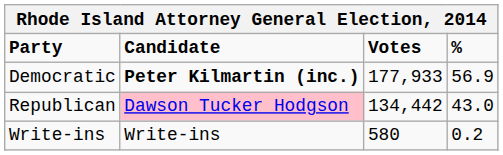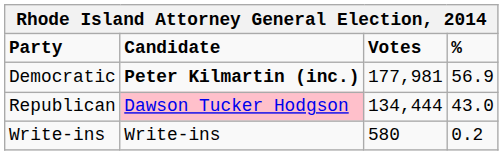Democratic | Votes: 177,933 -> 177,981
Republican | Votes: 134,442 -> 134,444
